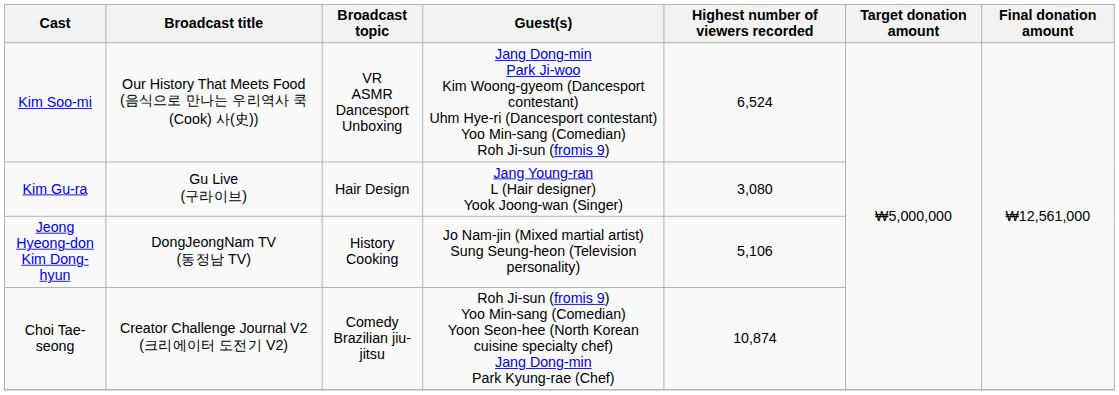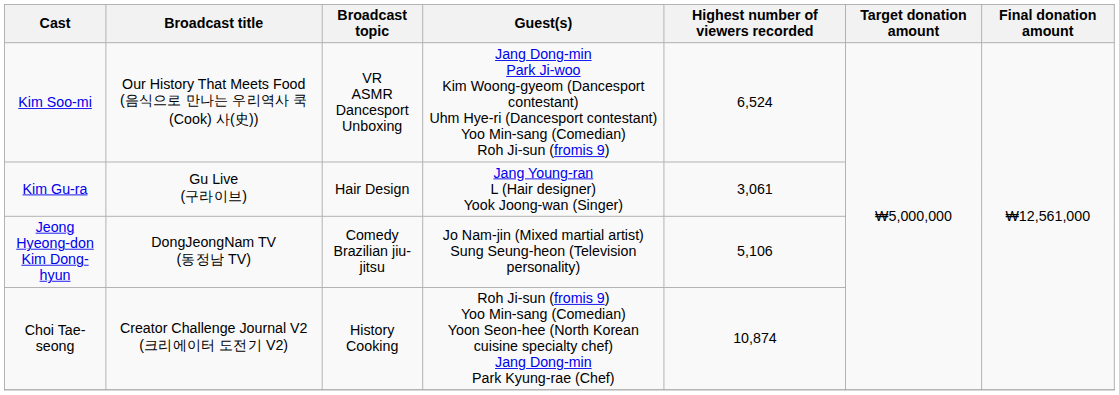Kim Gu-ra | Highest number of viewers recorded: 3,080 -> 3,061
Jeong Hyeong-don Kim Dong-hyun | Broadcast topic: History Cooking -> Comedy Brazilian jiu-jitsu
Choi Tae-seong | Broadcast topic: Comedy Brazilian jiu-jitsu -> History Cooking
